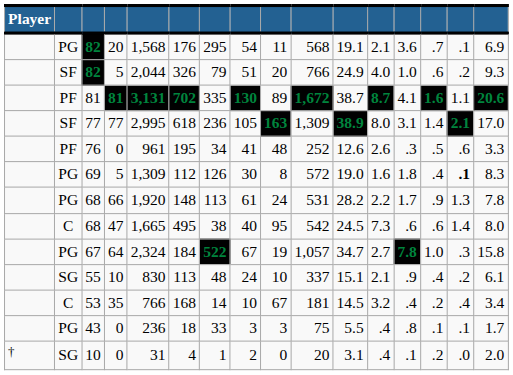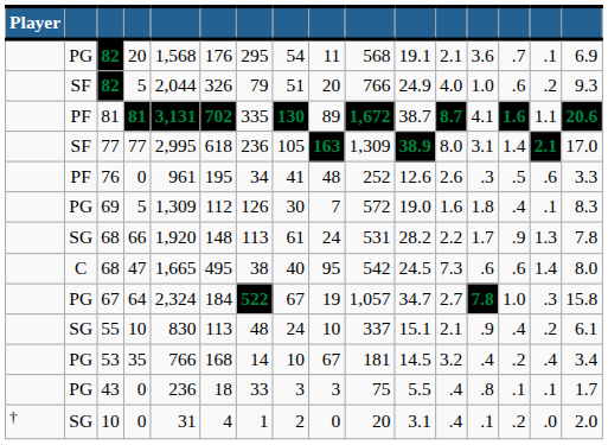69 | column 9: 8 -> 7
69 | column 15: bold -> normal
68 / 66 | column 2: PG -> SG
53 | column 2: C -> PG
